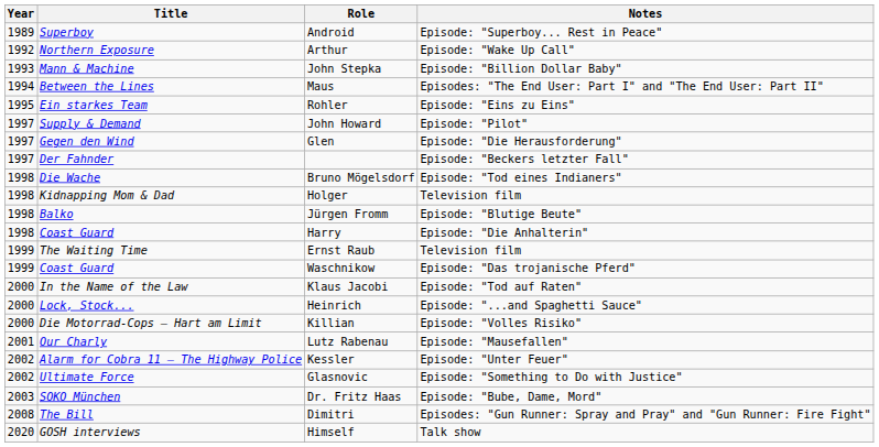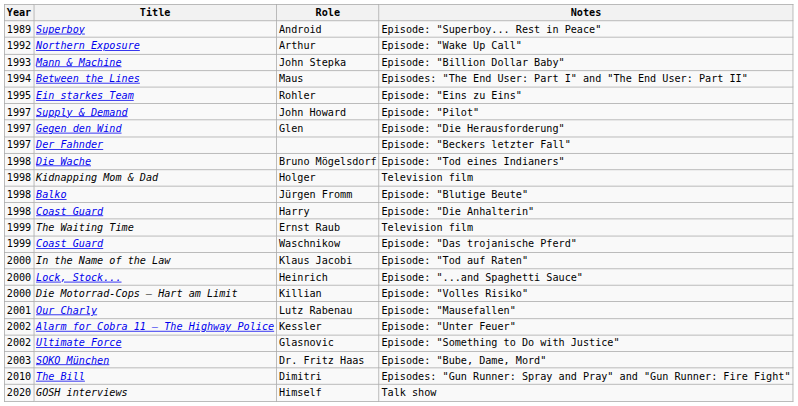Dimitri | Year: 2008 -> 2010
